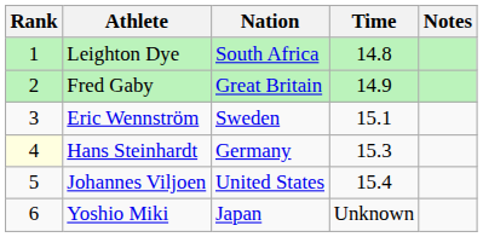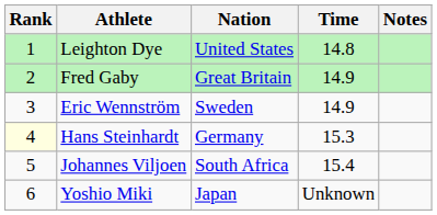Leighton Dye | Nation: South Africa -> United States
Eric Wennström | Time: 15.1 -> 14.9
Johannes Viljoen | Nation: United States -> South Africa
